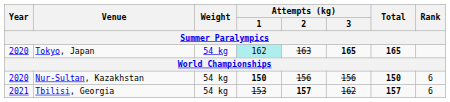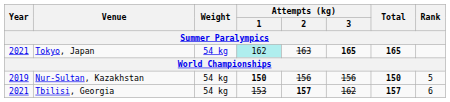Tokyo, Japan | Year: 2020 -> 2021
Nur-Sultan, Kazakhstan | Year: 2020 -> 2019
Nur-Sultan, Kazakhstan | Rank: 6 -> 5
